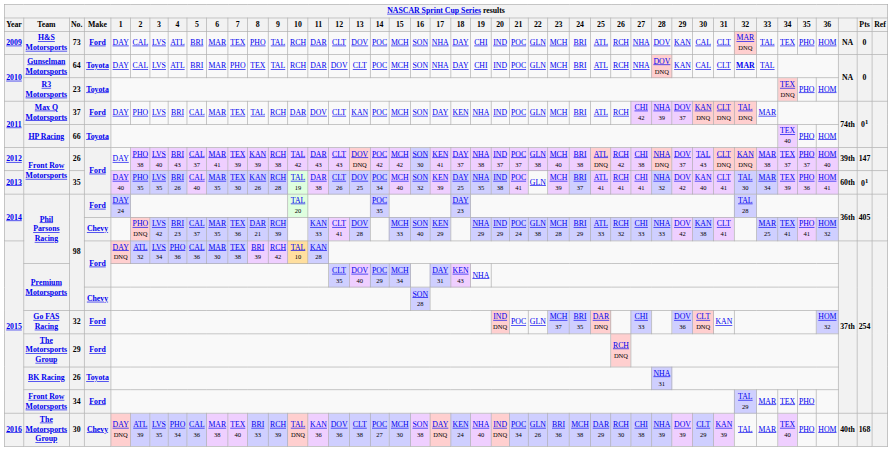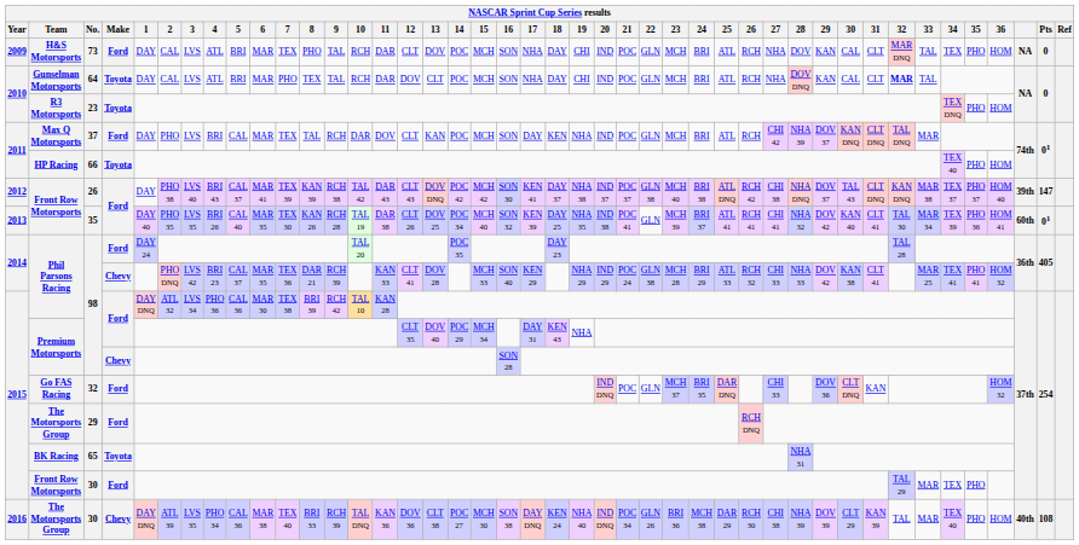BK Racing | No.: 26 -> 65
2015 / Front Row Motorsports | No.: 34 -> 30
2016 / The Motorsports Group | Pts: 168 -> 108
